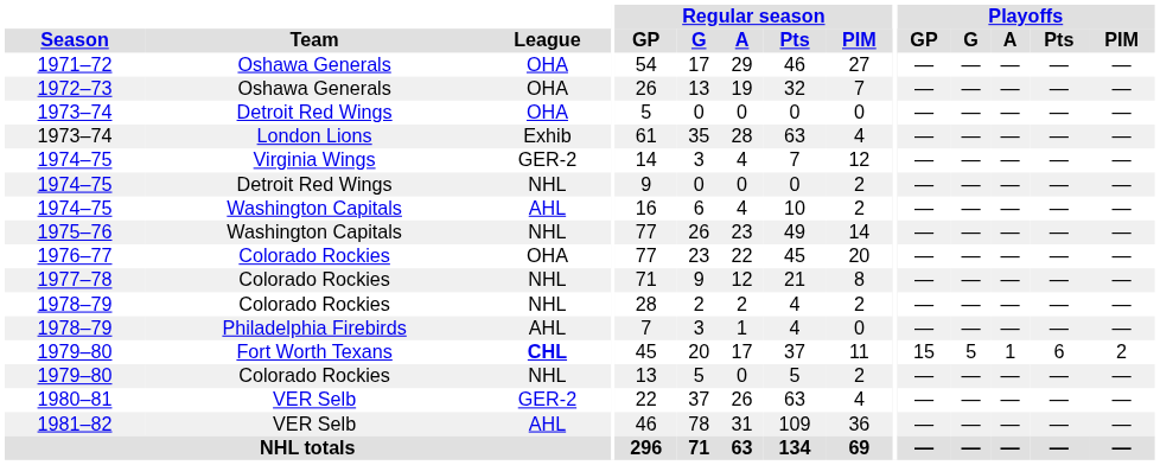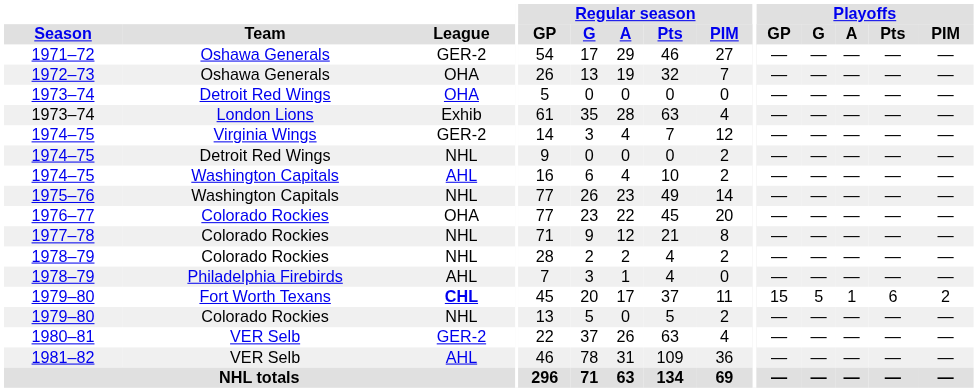1971–72 | League: OHA -> GER-2
